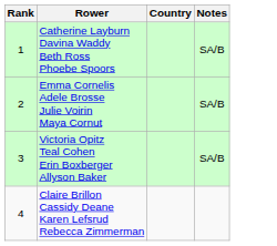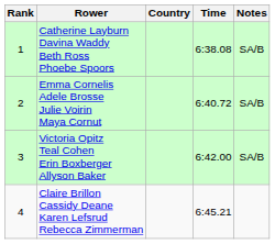+ column: Time | 6:38.08 | 6:40.72 | 6:42.00 | 6:45.21
